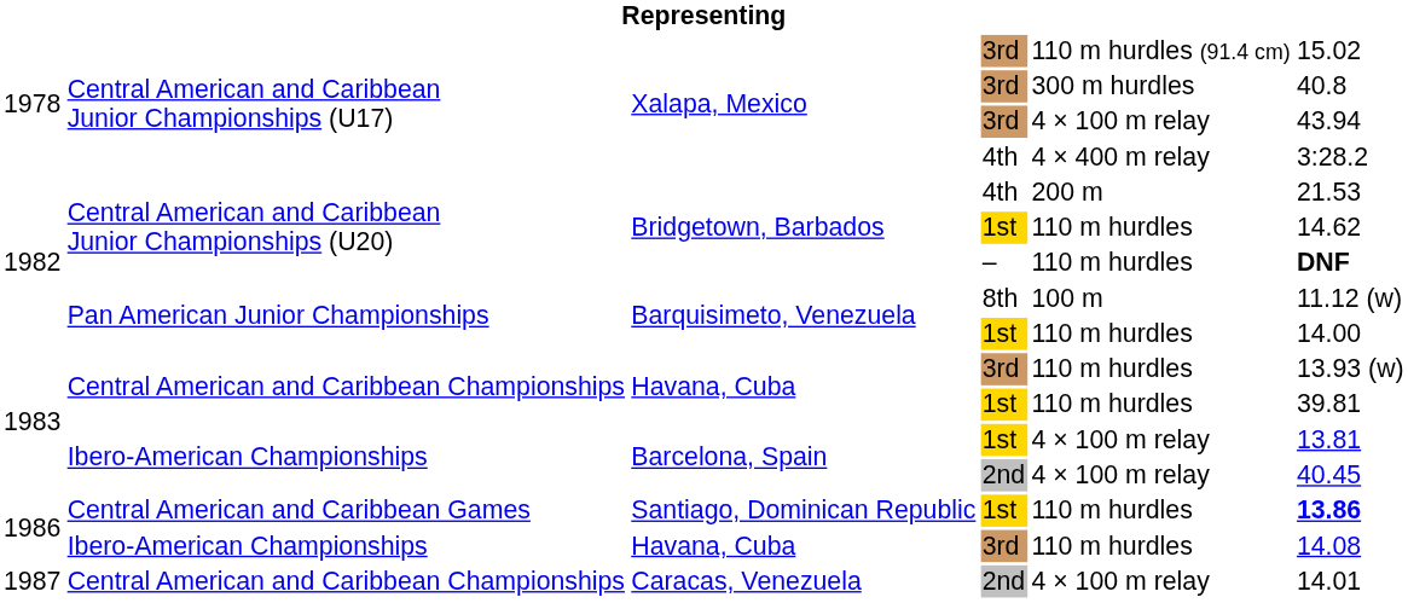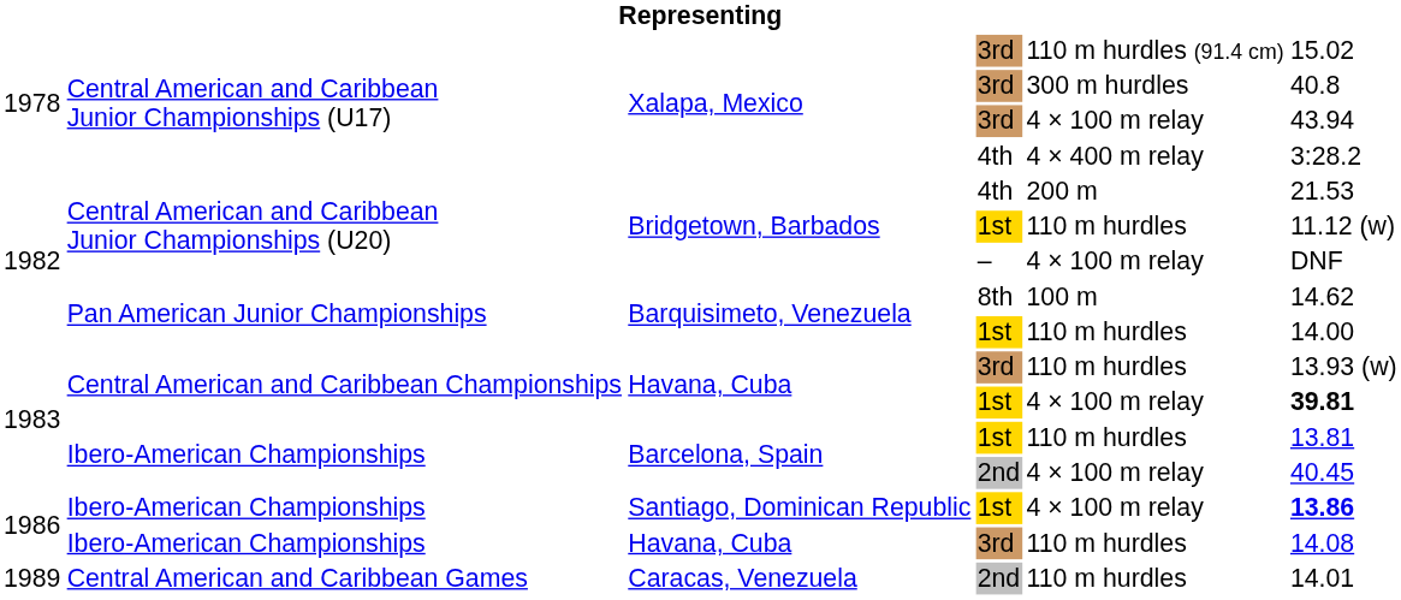Bridgetown, Barbados / 1st | column 6: 14.62 -> 11.12 (w)
Bridgetown, Barbados / – | column 5: 110 m hurdles -> 4 × 100 m relay
Bridgetown, Barbados / – | column 6: bold -> normal
Barquisimeto, Venezuela / 8th | column 6: 11.12 (w) -> 14.62
Havana, Cuba / 1st | column 5: 110 m hurdles -> 4 × 100 m relay
Havana, Cuba / 1st | column 6: normal -> bold
Barcelona, Spain / 1st | column 5: 4 × 100 m relay -> 110 m hurdles
Santiago, Dominican Republic | column 2: Central American and Caribbean Games -> Ibero-American Championships
Santiago, Dominican Republic | column 5: 110 m hurdles -> 4 × 100 m relay
Caracas, Venezuela | column 1: 1987 -> 1989
Caracas, Venezuela | column 2: Central American and Caribbean Championships -> Central American and Caribbean Games
Caracas, Venezuela | column 5: 4 × 100 m relay -> 110 m hurdles
